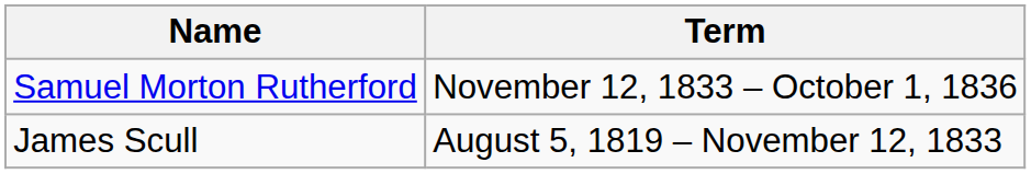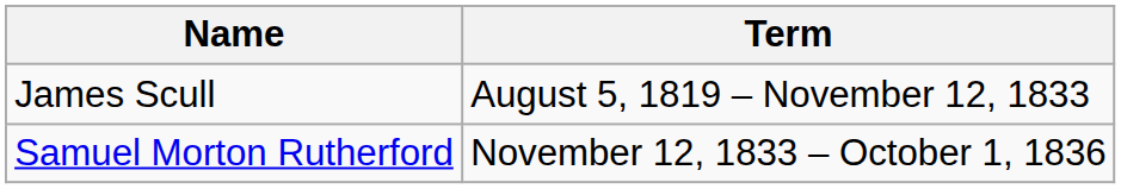rows swapped: James Scull <-> Samuel Morton Rutherford
